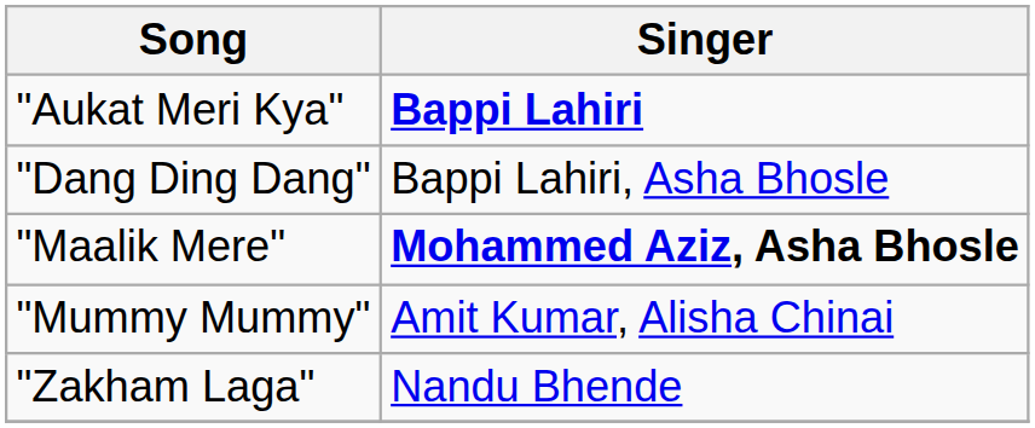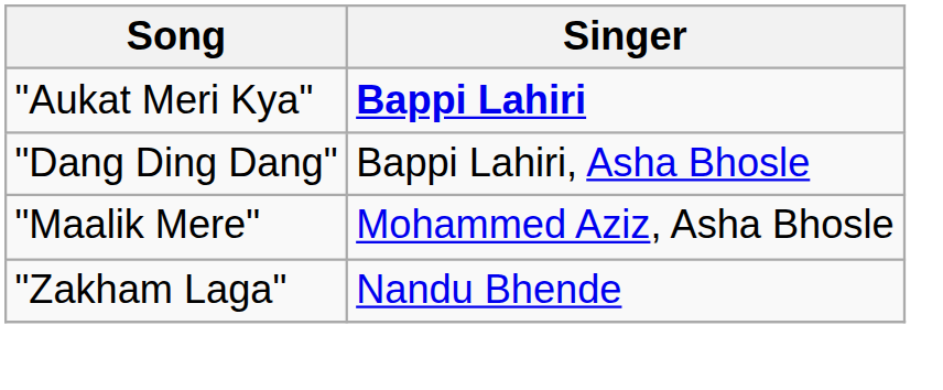"Maalik Mere" | Singer: bold -> normal
- row: "Mummy Mummy" | Amit Kumar, Alisha Chinai
